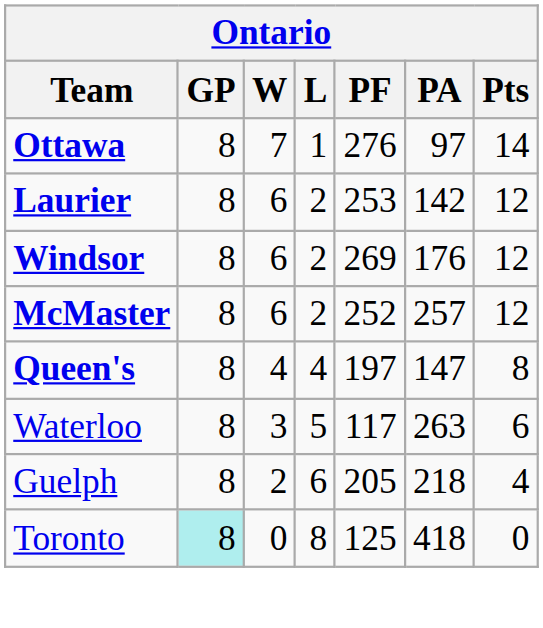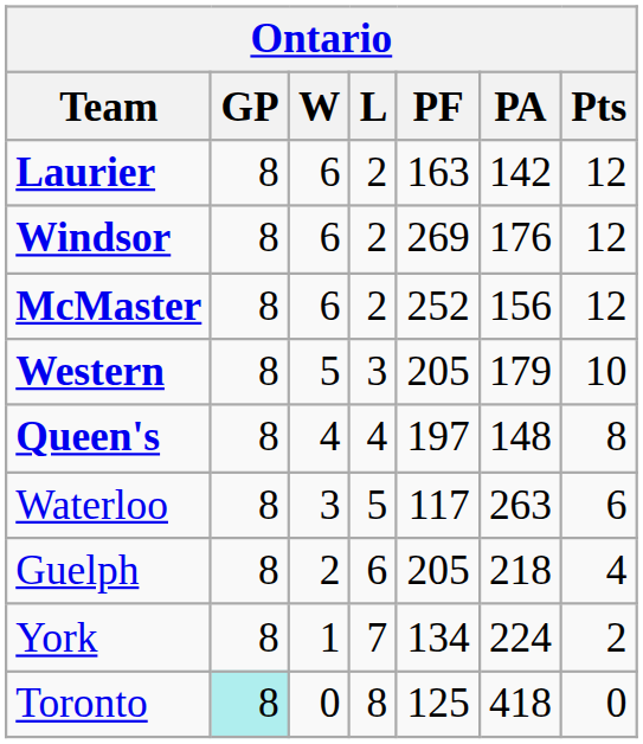- row: Ottawa | 8 | 7 | 1 | 276 | 97 | 14
Laurier | PF: 253 -> 163
McMaster | PA: 257 -> 156
+ row: Western | 8 | 5 | 3 | 205 | 179 | 10
Queen's | PA: 147 -> 148
+ row: York | 8 | 1 | 7 | 134 | 224 | 2
